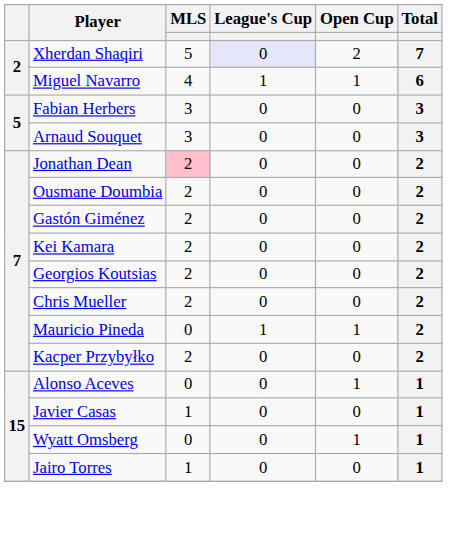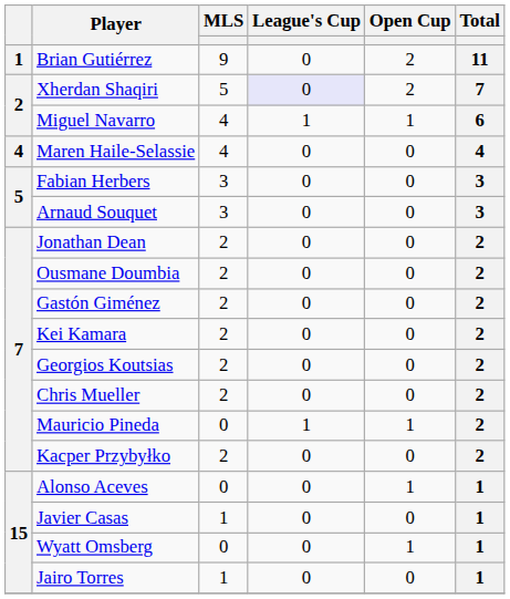+ row: 1 | Brian Gutiérrez | 9 | 0 | 2 | 11
+ row: 4 | Maren Haile-Selassie | 4 | 0 | 0 | 4
Jonathan Dean | MLS: pink background -> no background
